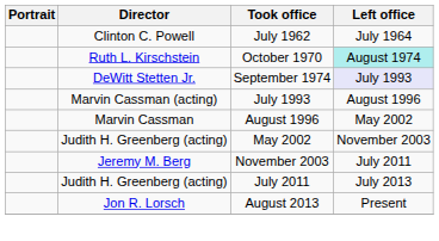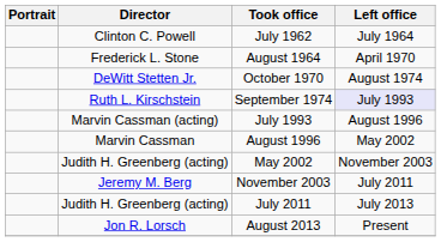+ row: Frederick L. Stone | August 1964 | April 1970
October 1970 | Director: Ruth L. Kirschstein -> DeWitt Stetten Jr.
October 1970 | Left office: paleturquoise background -> no background
September 1974 | Director: DeWitt Stetten Jr. -> Ruth L. Kirschstein
